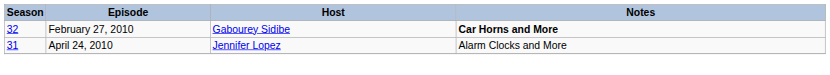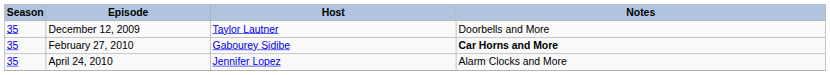+ row: 35 | December 12, 2009 | Taylor Lautner | Doorbells and More
February 27, 2010 | Season: 32 -> 35
April 24, 2010 | Season: 31 -> 35
